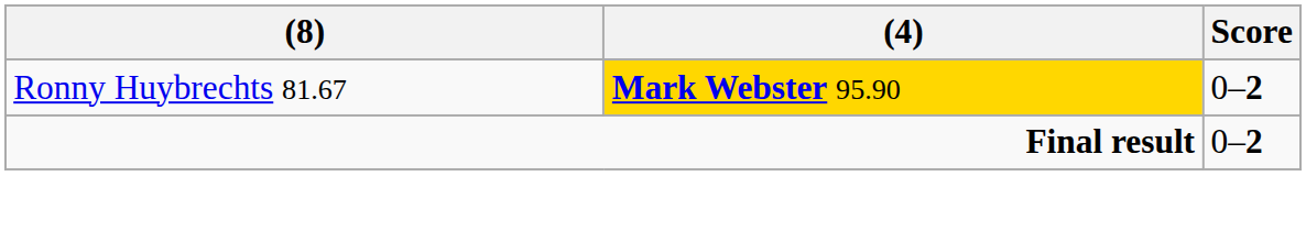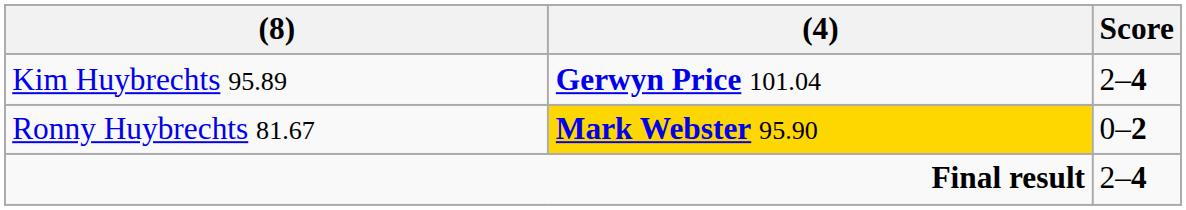+ row: Kim Huybrechts 95.89 | Gerwyn Price 101.04 | 2–4
Final result | Score: 0–2 -> 2–4
